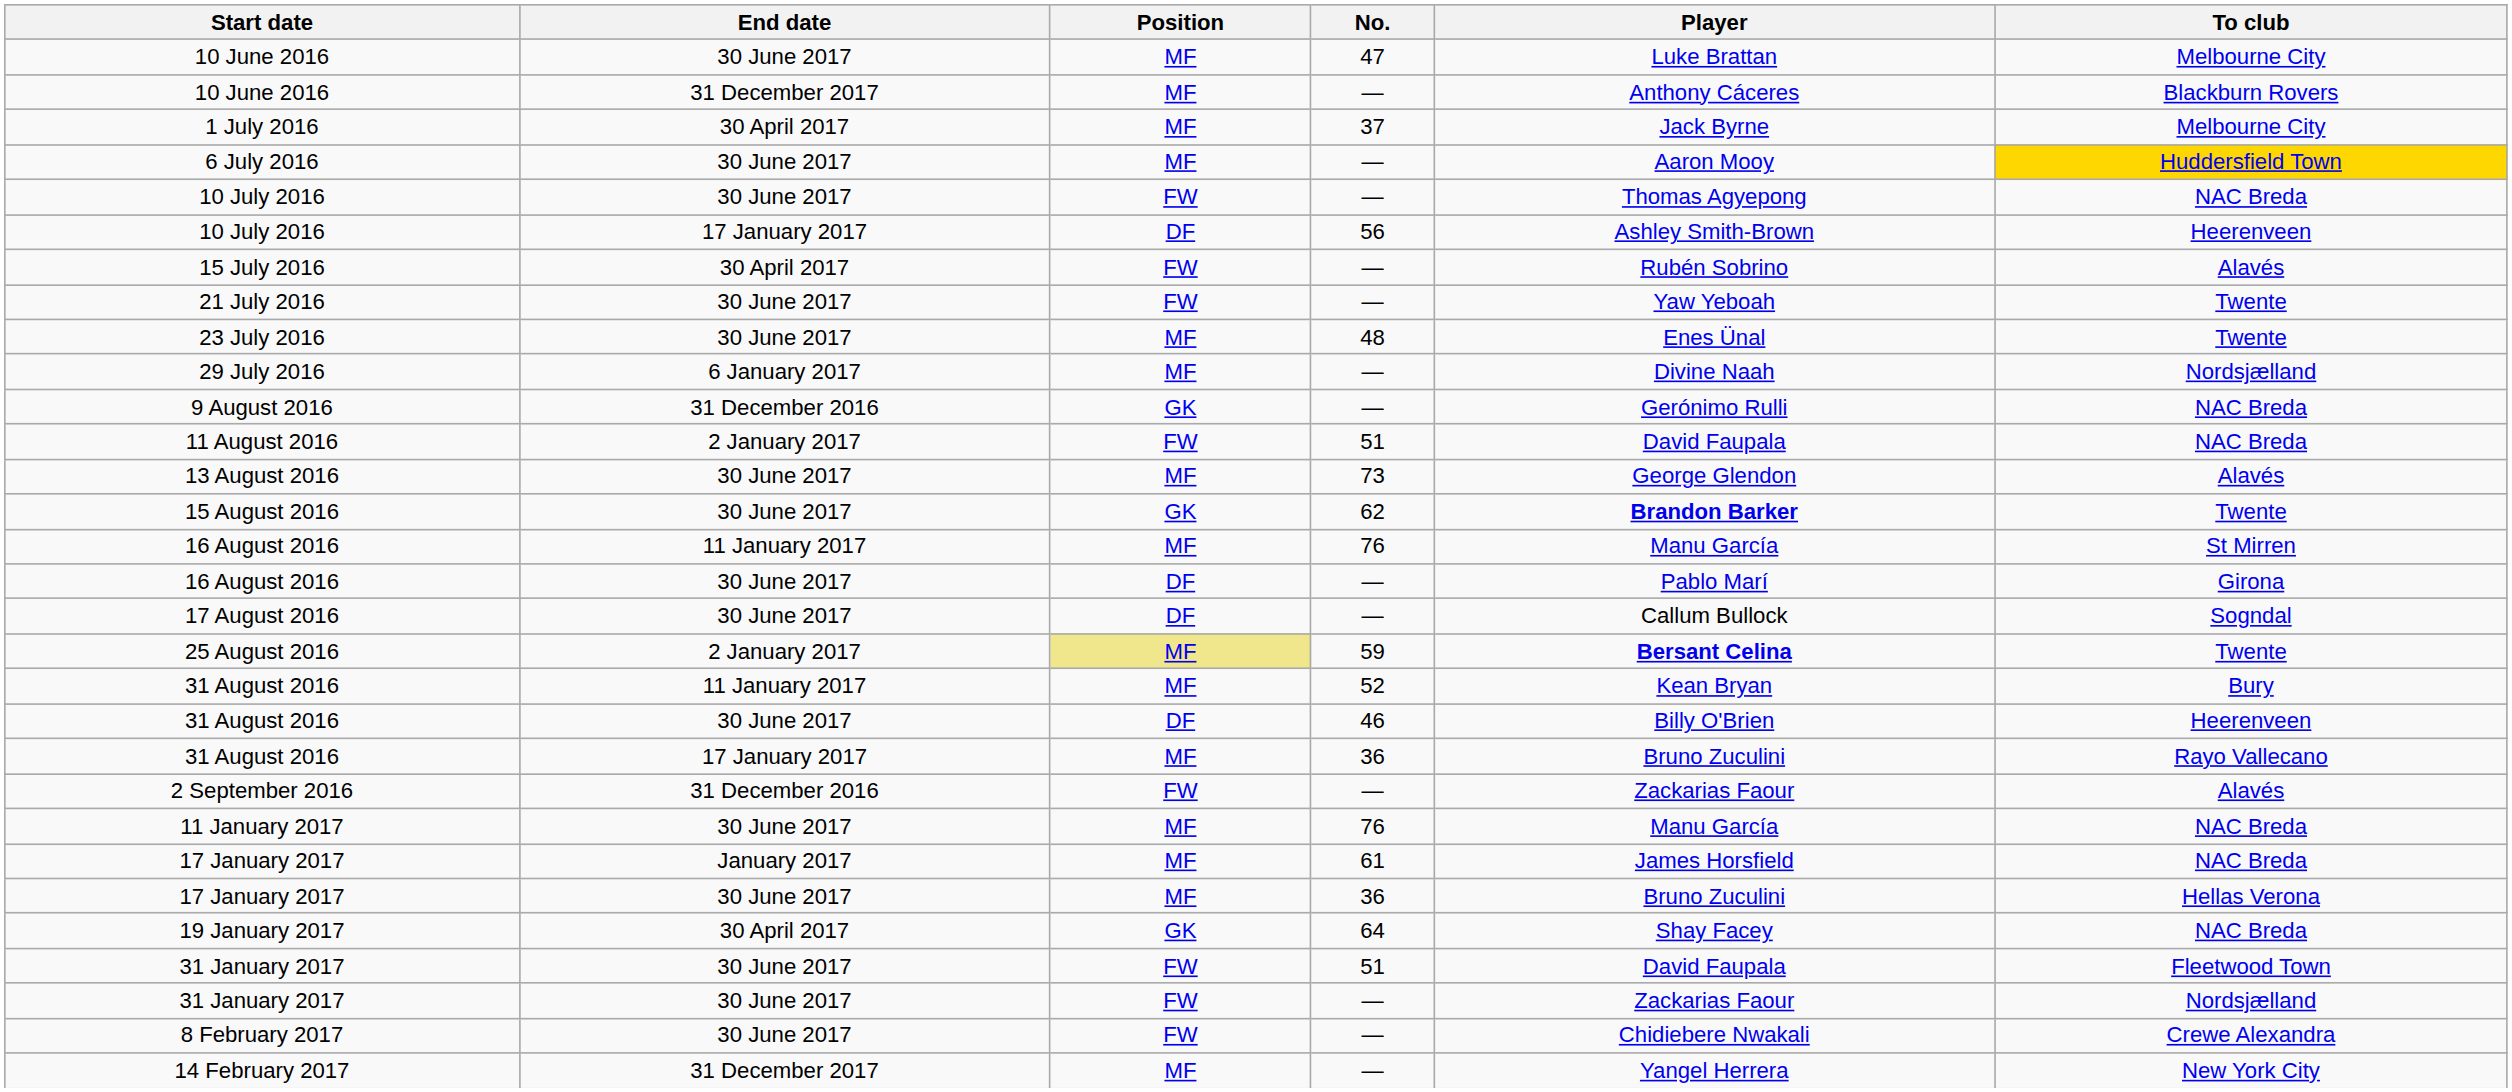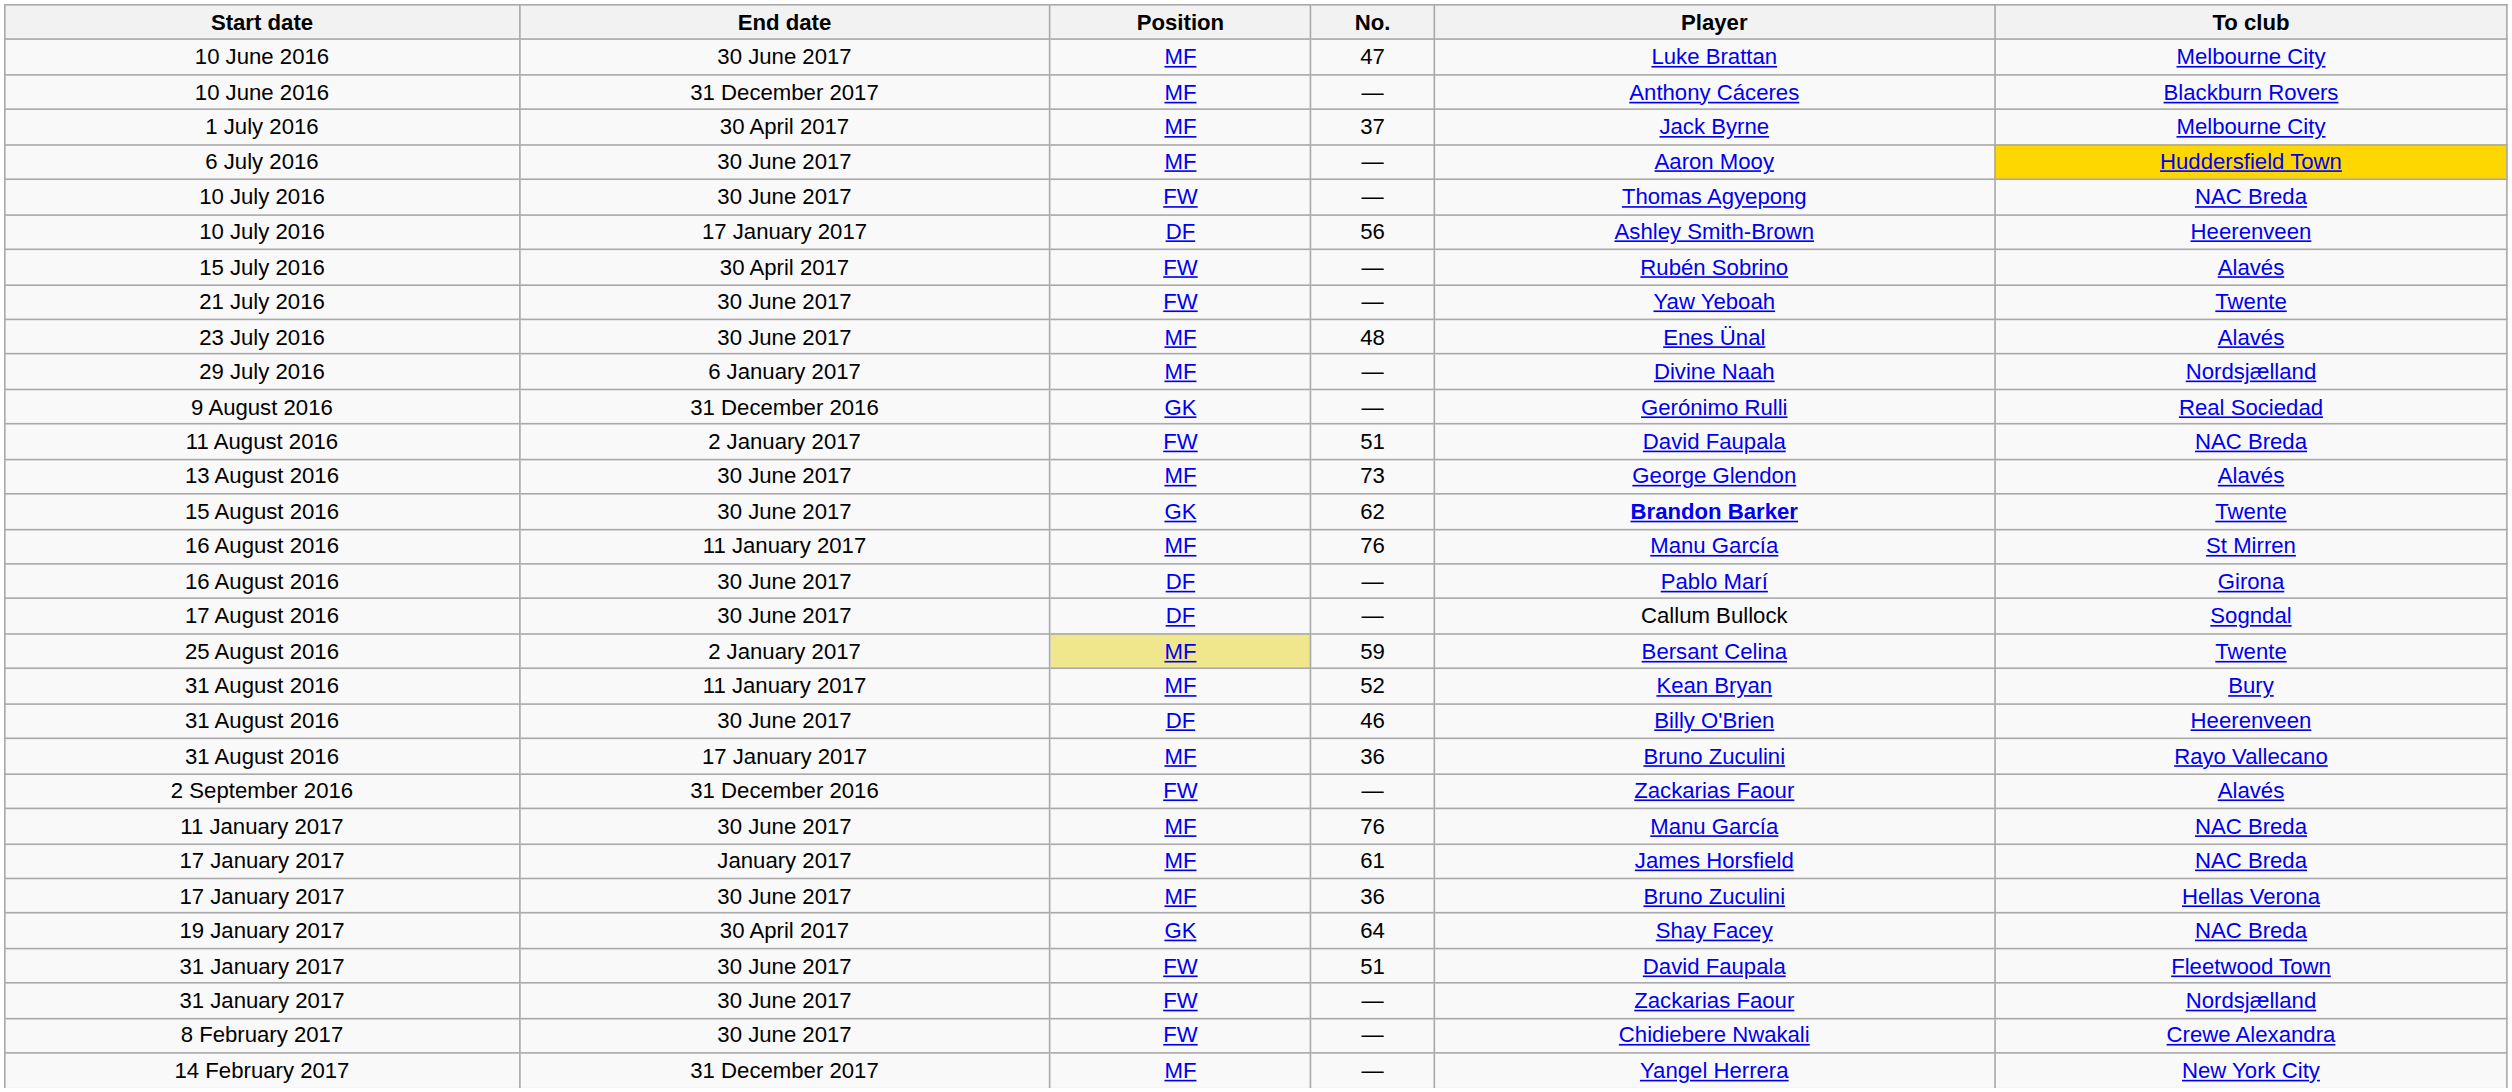23 July 2016 | To club: Twente -> Alavés
9 August 2016 | To club: NAC Breda -> Real Sociedad
25 August 2016 | Player: bold -> normal
